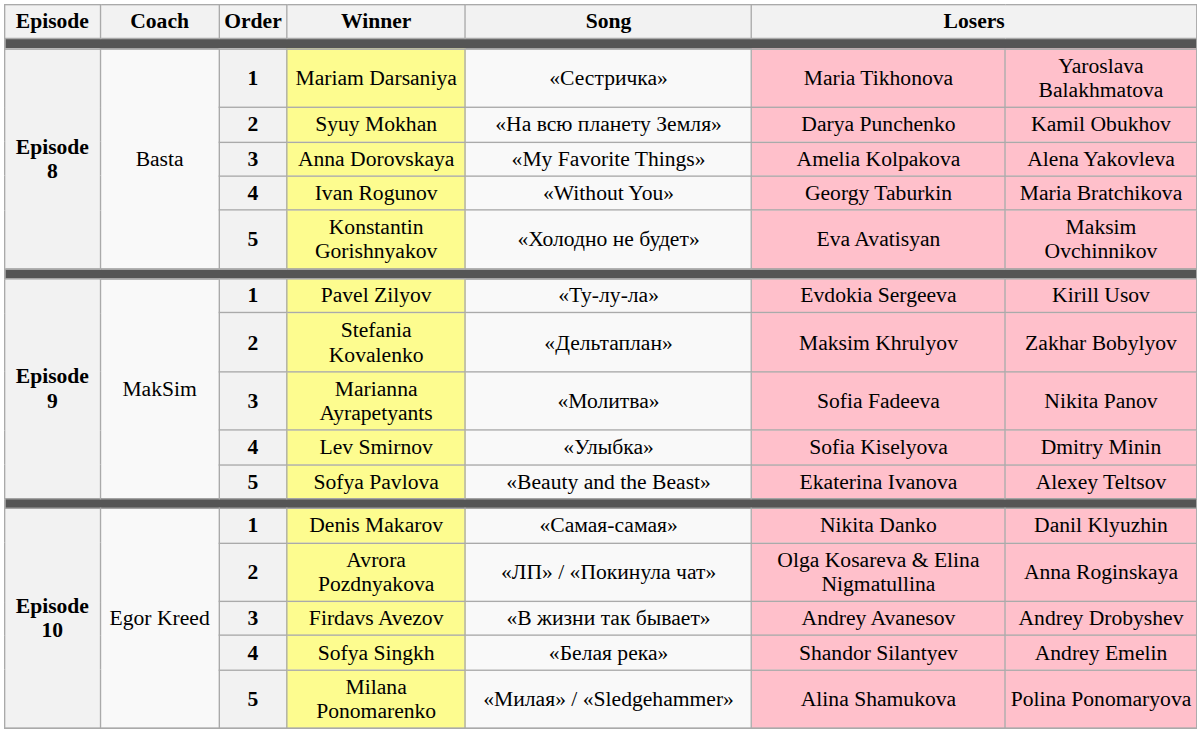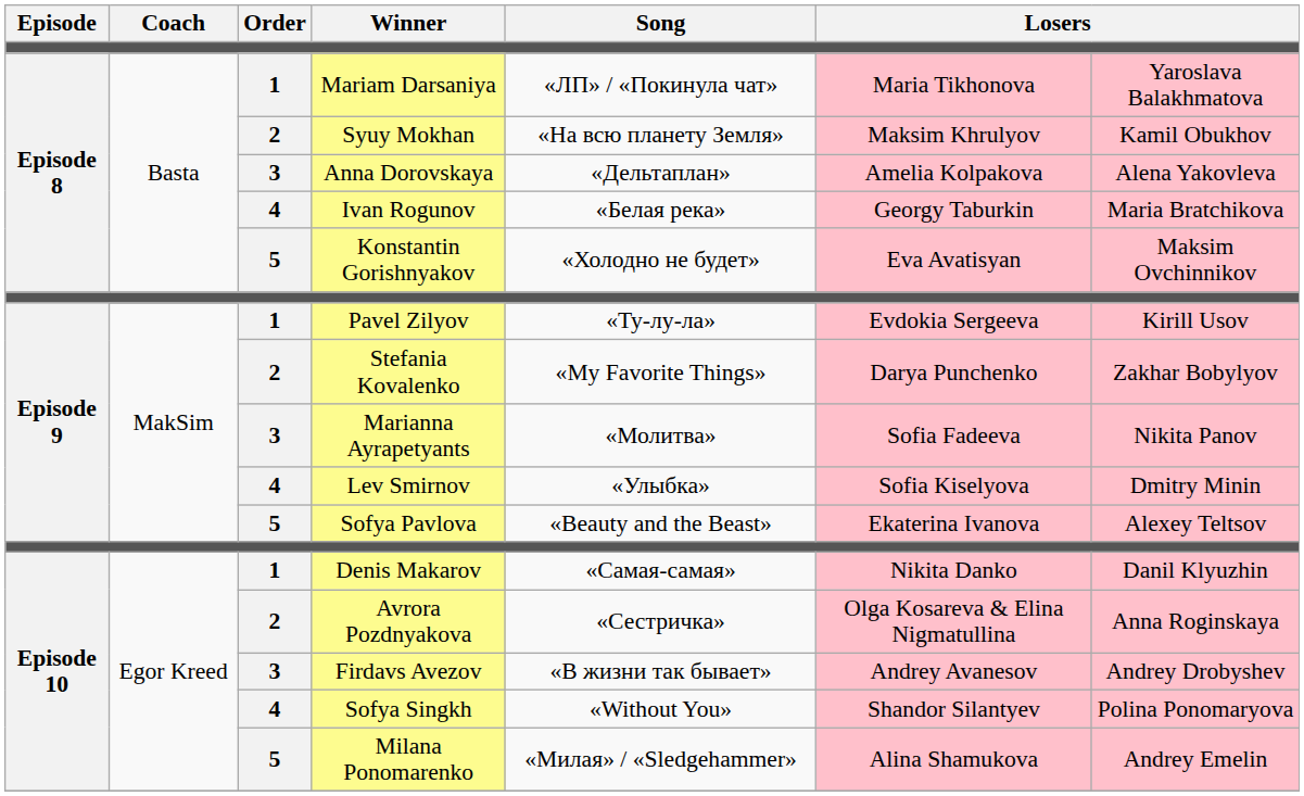Mariam Darsaniya | Song: «Сестричка» -> «ЛП» / «Покинула чат»
Syuy Mokhan | column 6: Darya Punchenko -> Maksim Khrulyov
Anna Dorovskaya | Song: «My Favorite Things» -> «Дельтаплан»
Ivan Rogunov | Song: «Without You» -> «Белая река»
Stefania Kovalenko | Song: «Дельтаплан» -> «My Favorite Things»
Stefania Kovalenko | column 6: Maksim Khrulyov -> Darya Punchenko
Avrora Pozdnyakova | Song: «ЛП» / «Покинула чат» -> «Сестричка»
Sofya Singkh | Song: «Белая река» -> «Without You»
Sofya Singkh | column 7: Andrey Emelin -> Polina Ponomaryova
Milana Ponomarenko | column 7: Polina Ponomaryova -> Andrey Emelin
